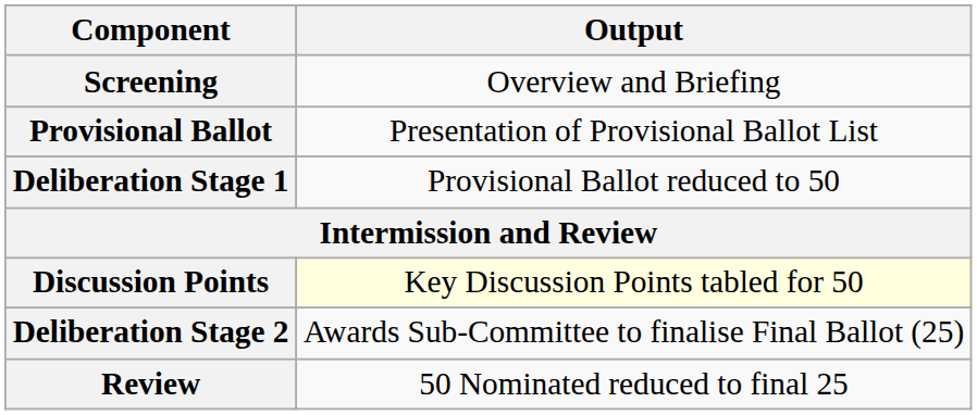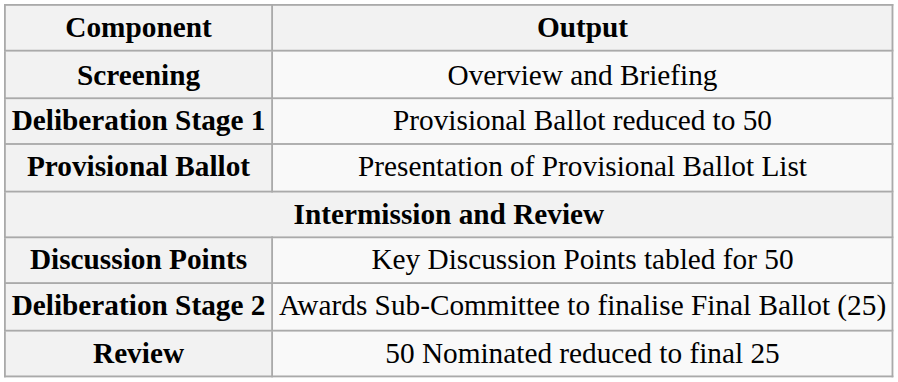rows swapped: Provisional Ballot <-> Deliberation Stage 1
Discussion Points | Output: lightyellow background -> no background
